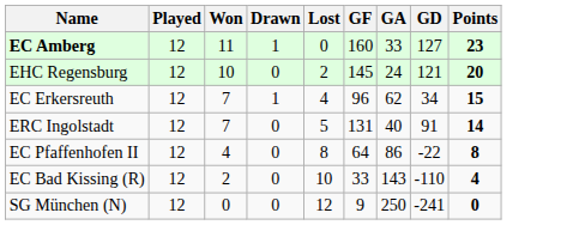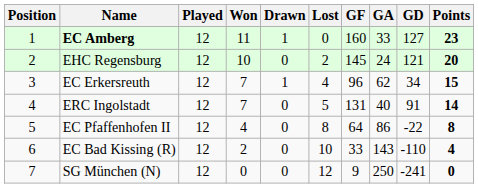+ column: Position | 1 | 2 | 3 | 4 | 5 | 6 | 7
